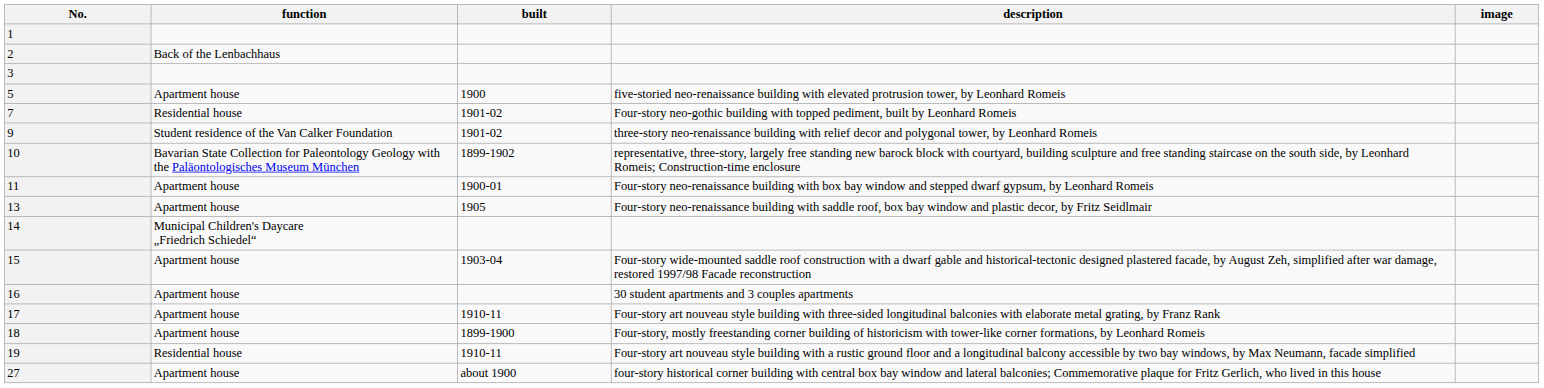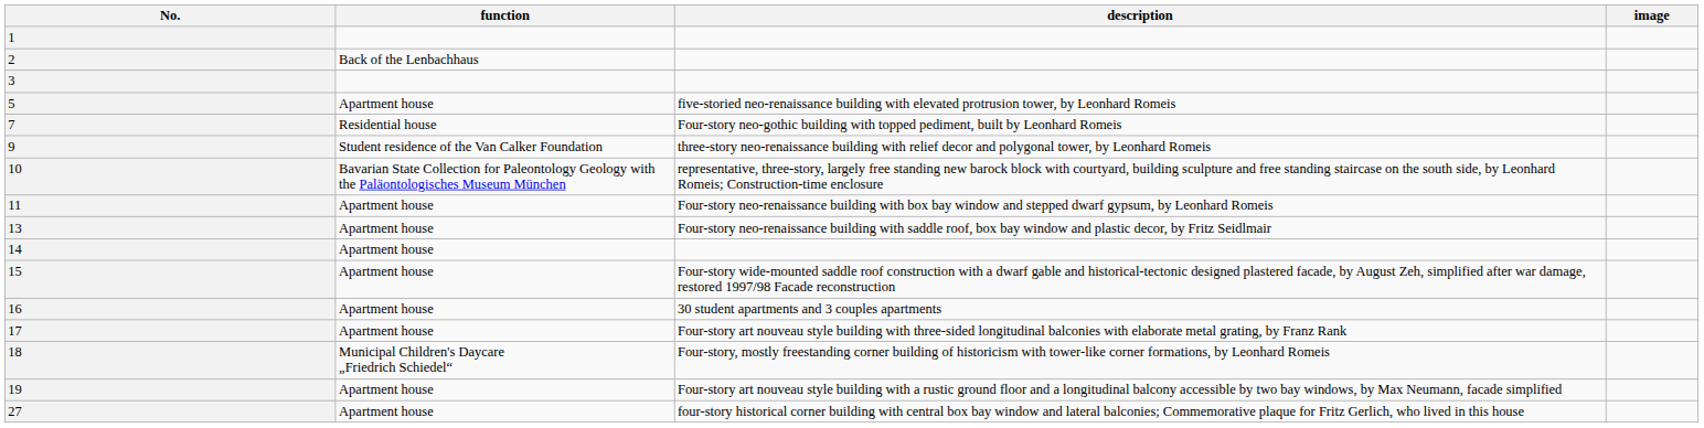- column: built | 1900 | 1901-02 | 1901-02 | 1899-1902 | 1900-01 | 1905 | 1903-04 | 1910-11 | 1899-1900 | 1910-11 | about 1900
14 | function: Municipal Children's Daycare „Friedrich Schiedel“ -> Apartment house
18 | function: Apartment house -> Municipal Children's Daycare „Friedrich Schiedel“
19 | function: Residential house -> Apartment house
